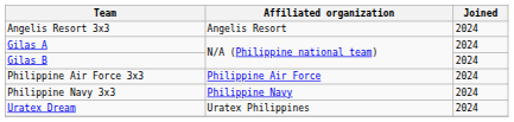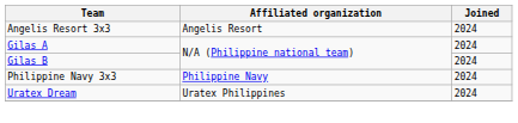- row: Philippine Air Force 3x3 | Philippine Air Force | 2024
